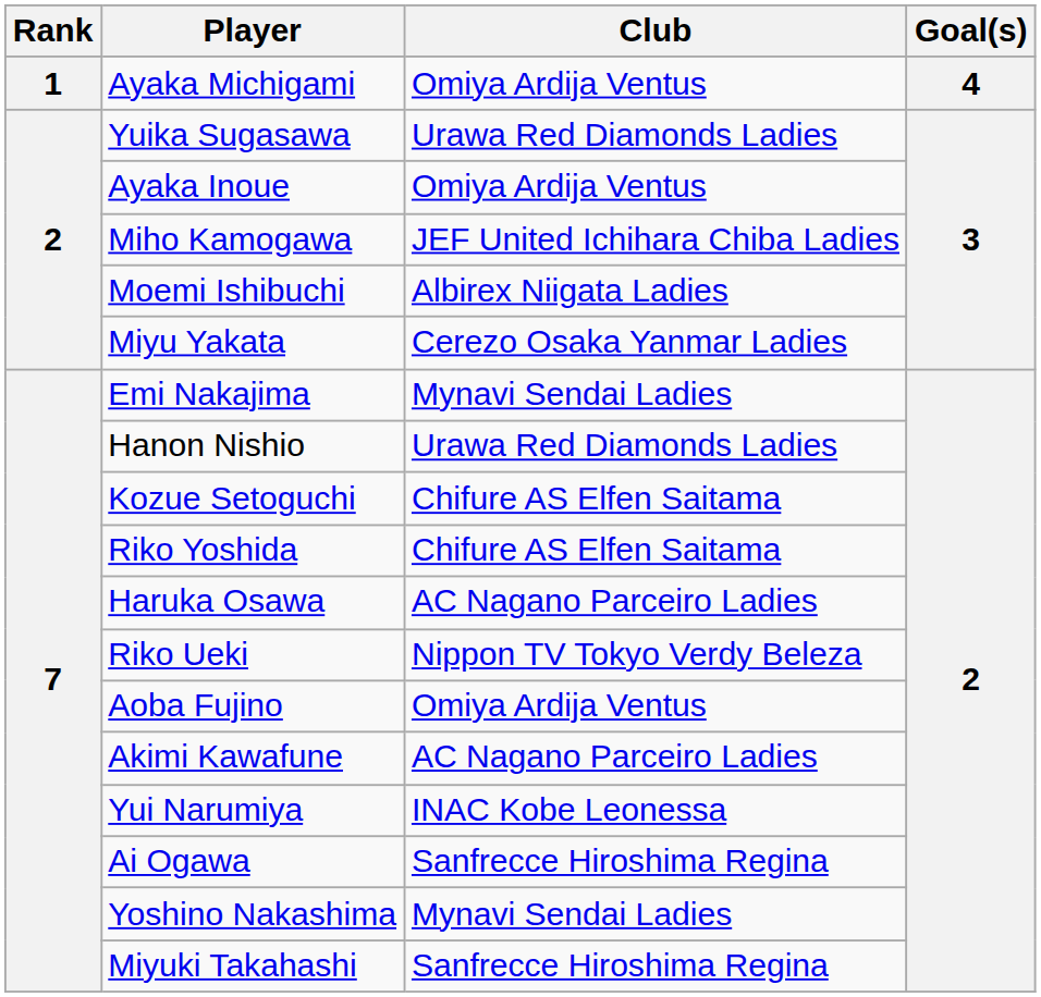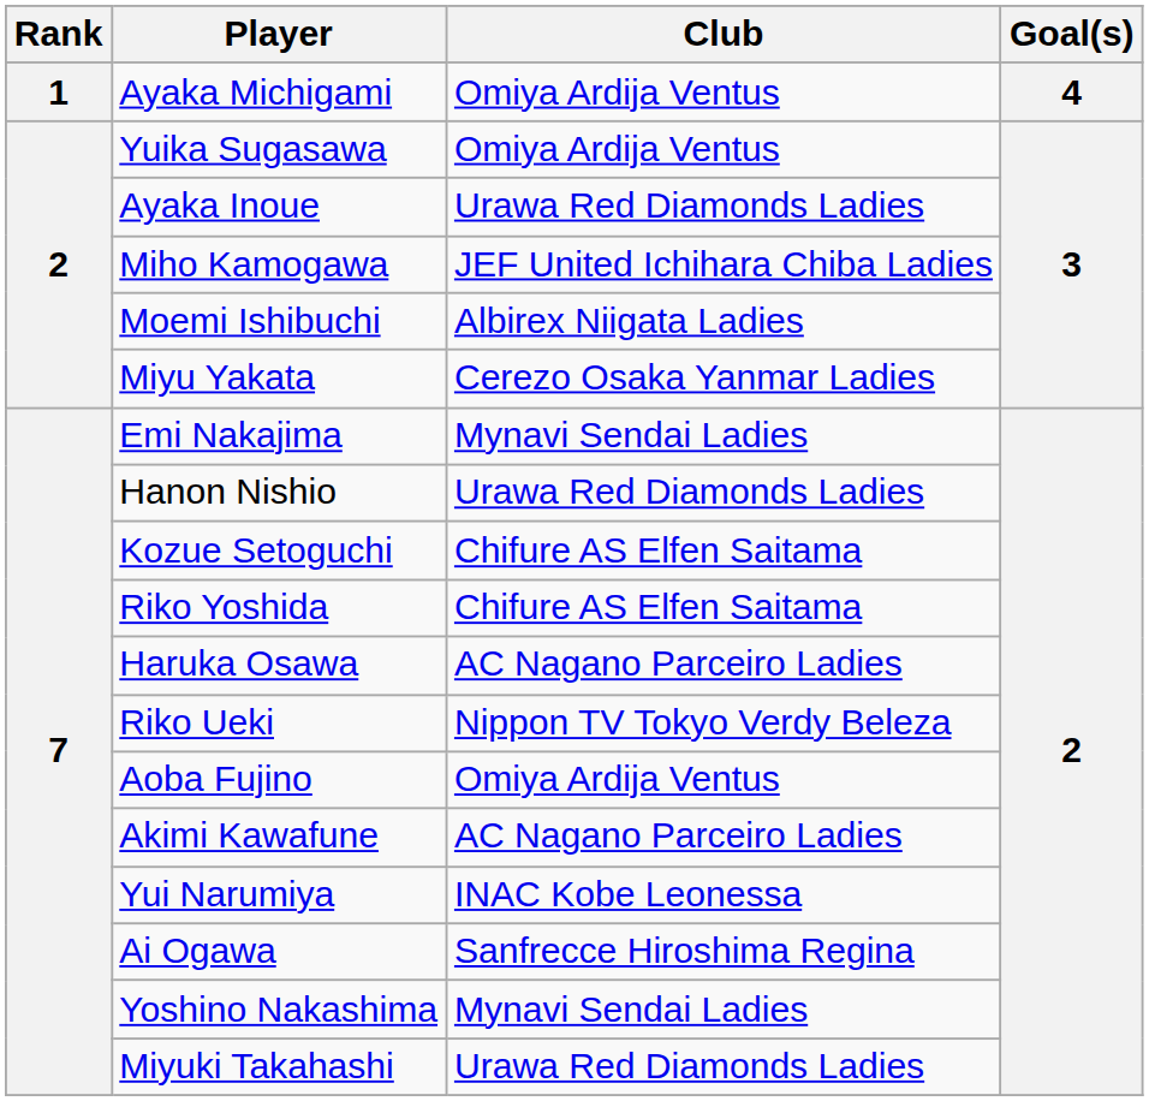Yuika Sugasawa | Club: Urawa Red Diamonds Ladies -> Omiya Ardija Ventus
Ayaka Inoue | Club: Omiya Ardija Ventus -> Urawa Red Diamonds Ladies
Miyuki Takahashi | Club: Sanfrecce Hiroshima Regina -> Urawa Red Diamonds Ladies
